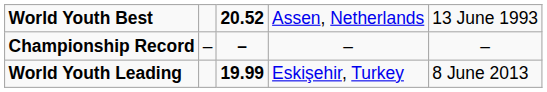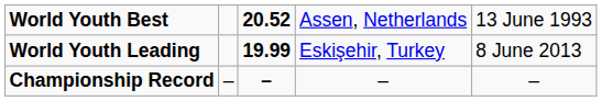rows swapped: Championship Record <-> World Youth Leading
